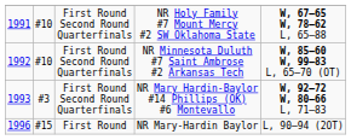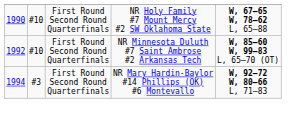NR Holy Family #7 Mount Mercy #2 SW Oklahoma State | column 1: 1991 -> 1990
NR Mary Hardin-Baylor #14 Phillips (OK) #6 Montevallo | column 1: 1993 -> 1994
- row: 1996 | #15 | First Round | NR Mary-Hardin Baylor | L, 90–94 (2OT)
